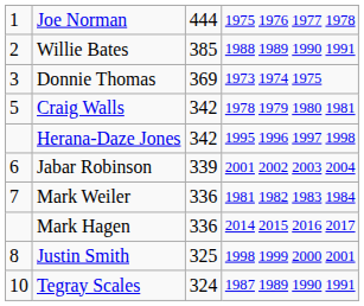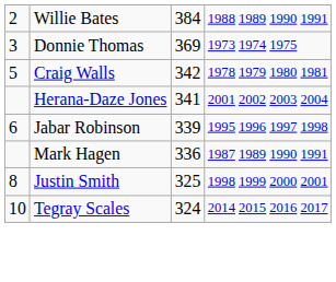- row: 1 | Joe Norman | 444 | 1975 1976 1977 1978
Willie Bates | column 3: 385 -> 384
Herana-Daze Jones | column 3: 342 -> 341
Herana-Daze Jones | column 4: 1995 1996 1997 1998 -> 2001 2002 2003 2004
Jabar Robinson | column 4: 2001 2002 2003 2004 -> 1995 1996 1997 1998
- row: 7 | Mark Weiler | 336 | 1981 1982 1983 1984
Mark Hagen | column 4: 2014 2015 2016 2017 -> 1987 1989 1990 1991
Tegray Scales | column 4: 1987 1989 1990 1991 -> 2014 2015 2016 2017
